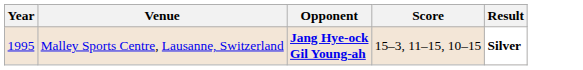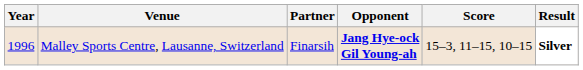+ column: Partner | Finarsih
Malley Sports Centre, Lausanne, Switzerland | Year: 1995 -> 1996
